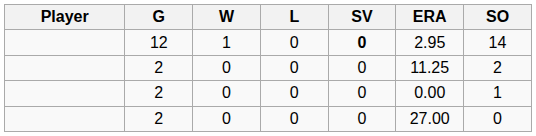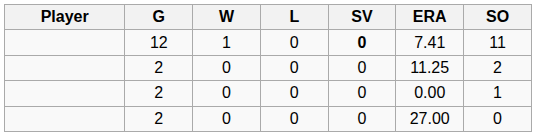12 | ERA: 2.95 -> 7.41
12 | SO: 14 -> 11
